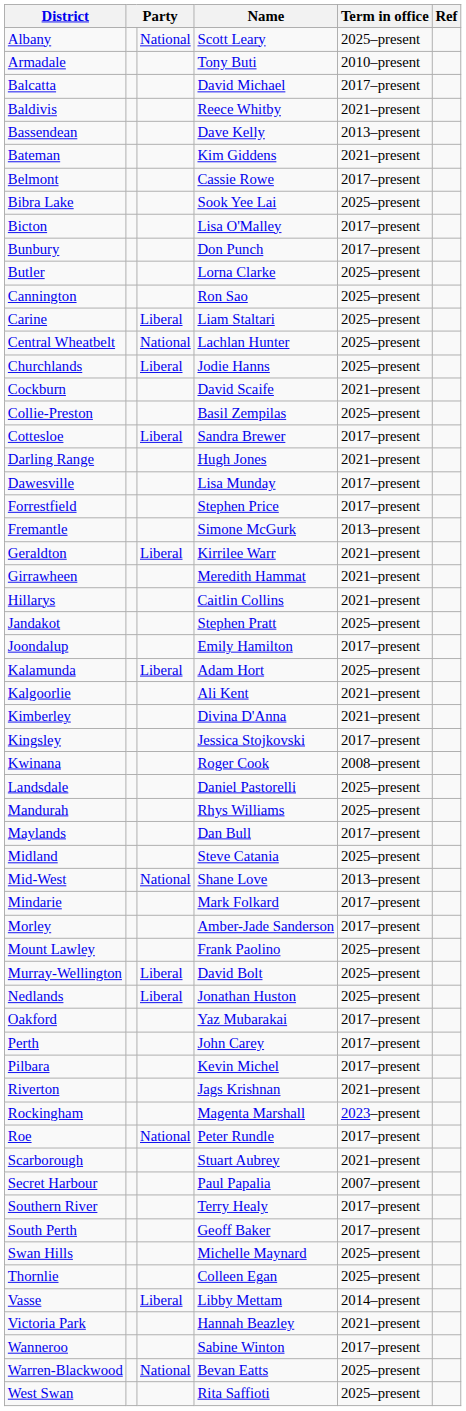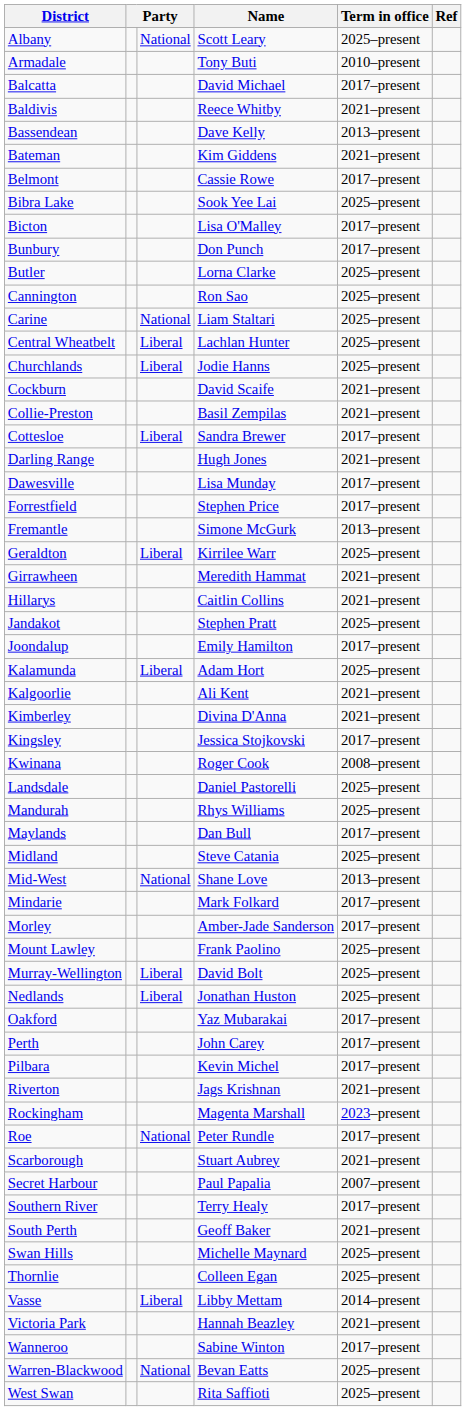Carine | column 3: Liberal -> National
Central Wheatbelt | column 3: National -> Liberal
Collie-Preston | Term in office: 2025–present -> 2021–present
Geraldton | Term in office: 2021–present -> 2025–present
South Perth | Term in office: 2017–present -> 2021–present
